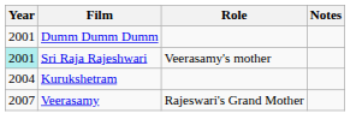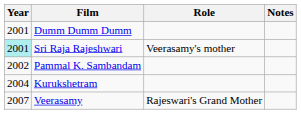+ row: 2002 | Pammal K. Sambandam
